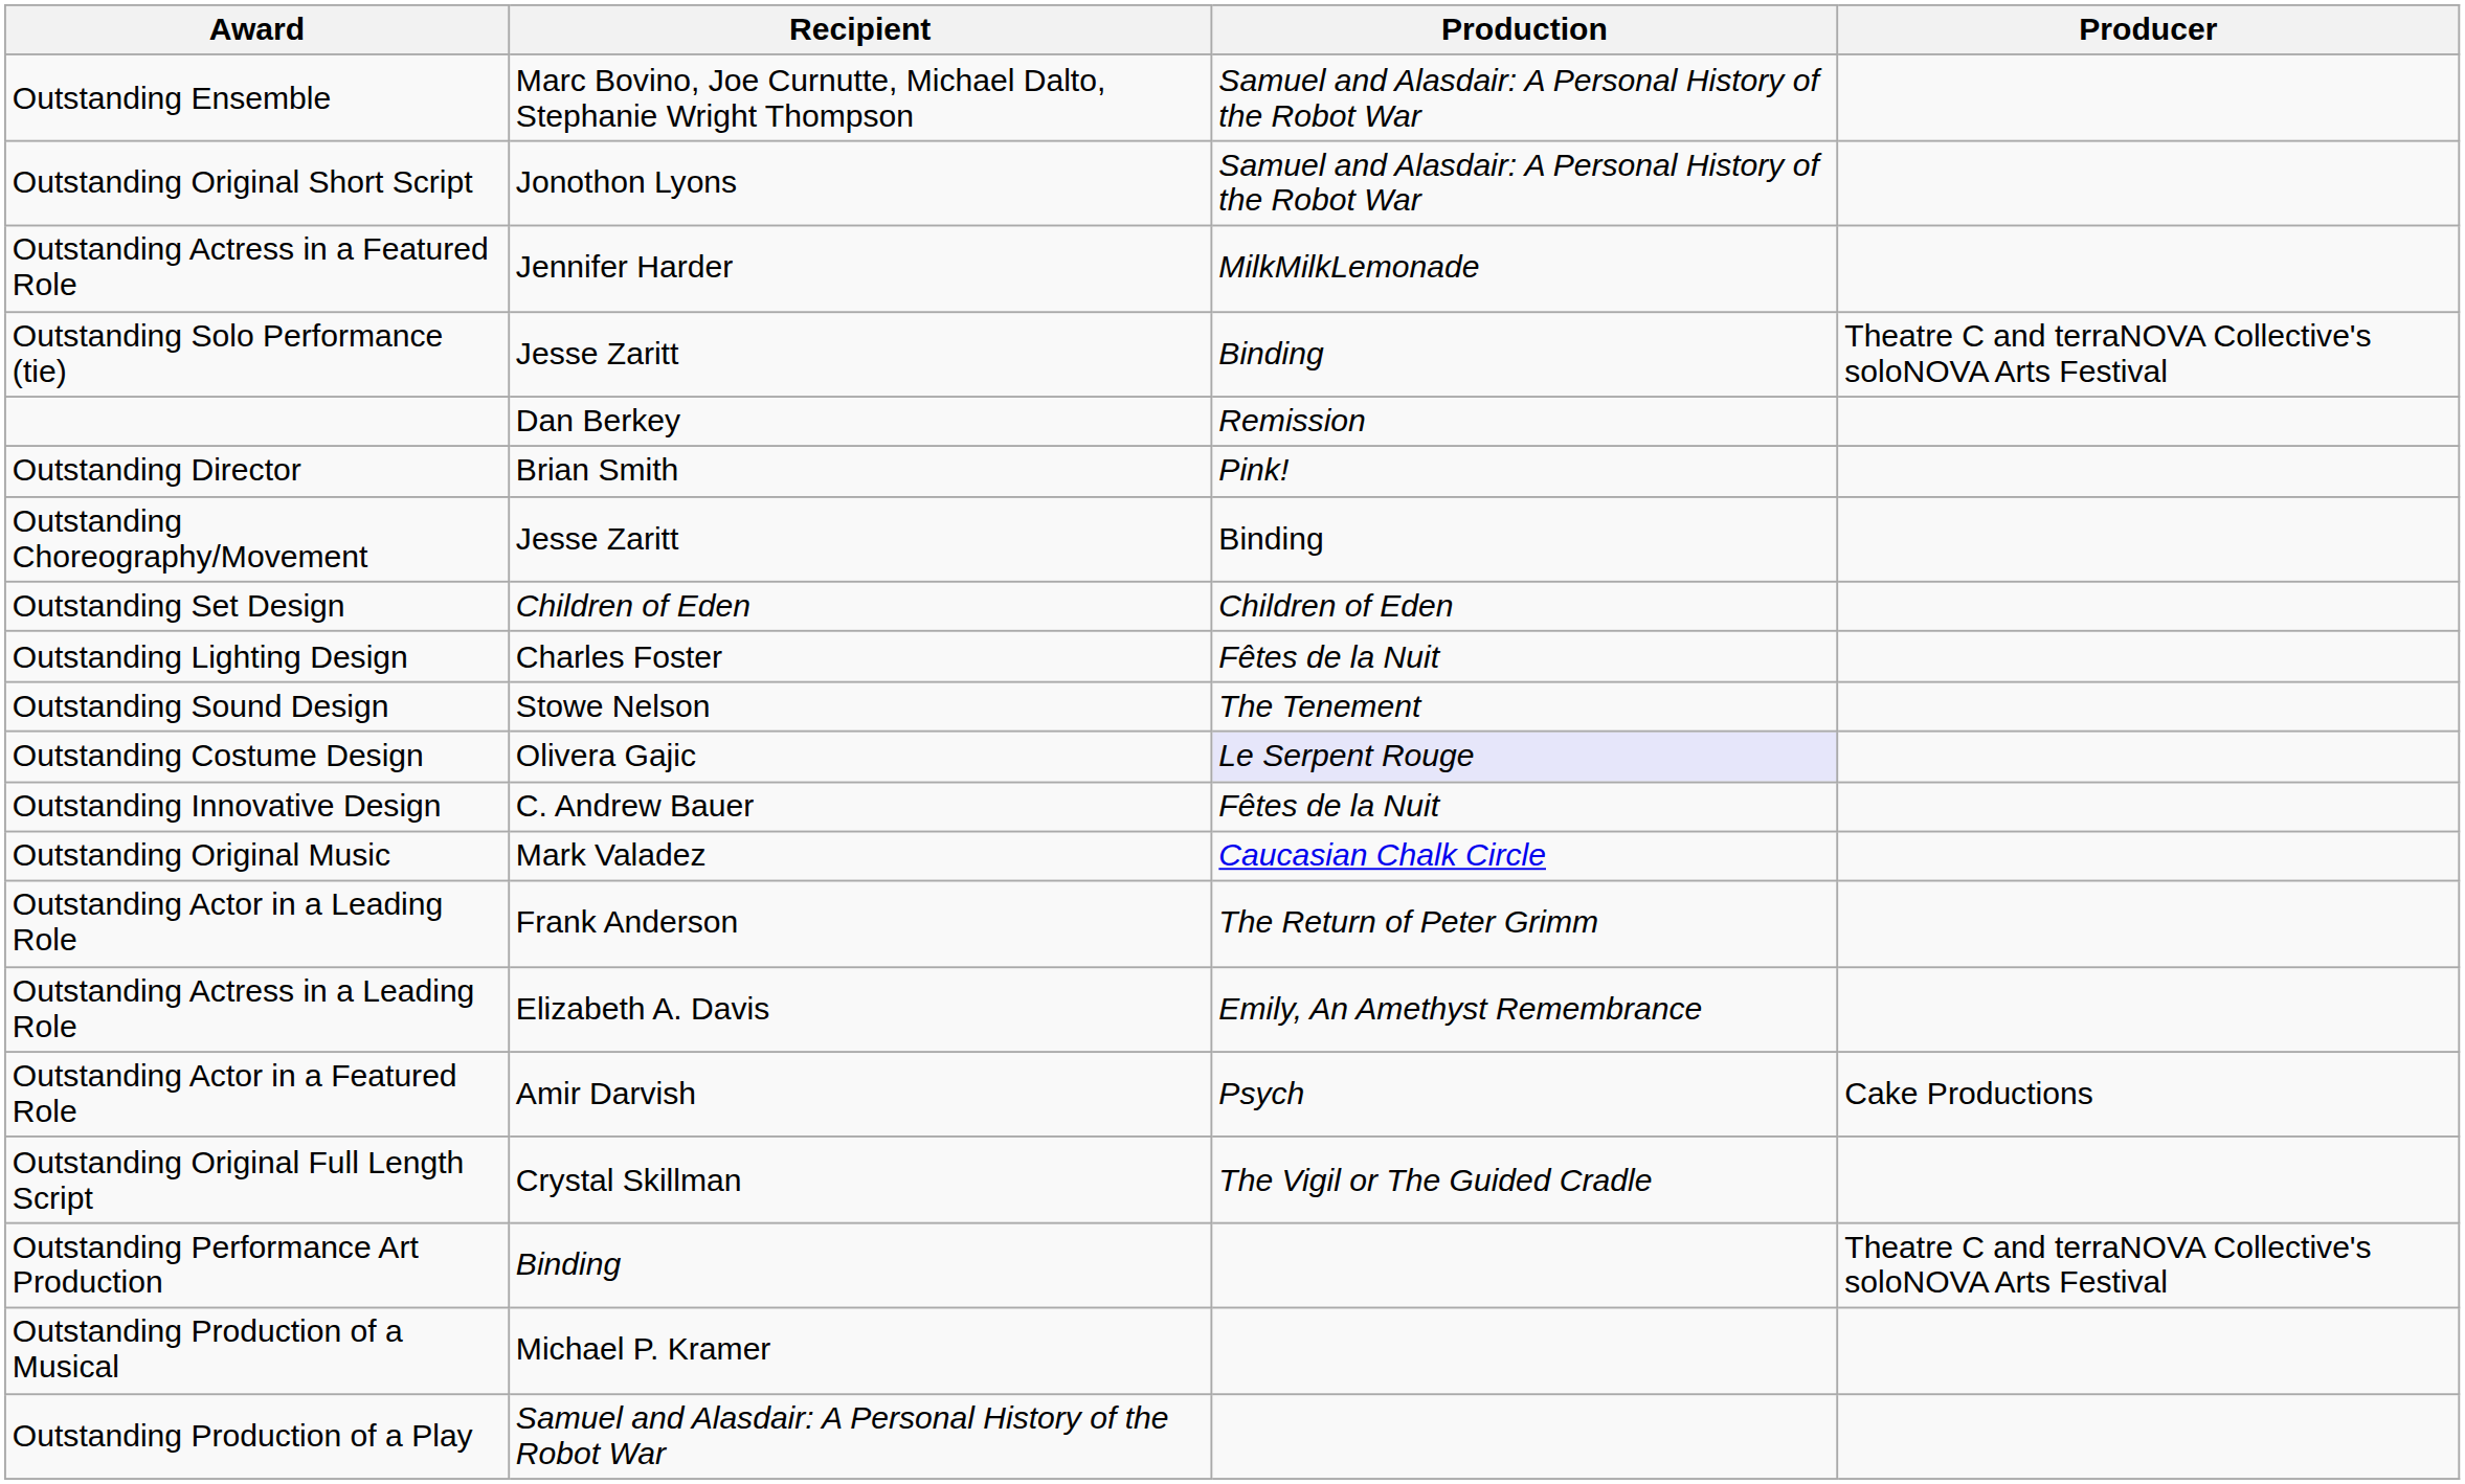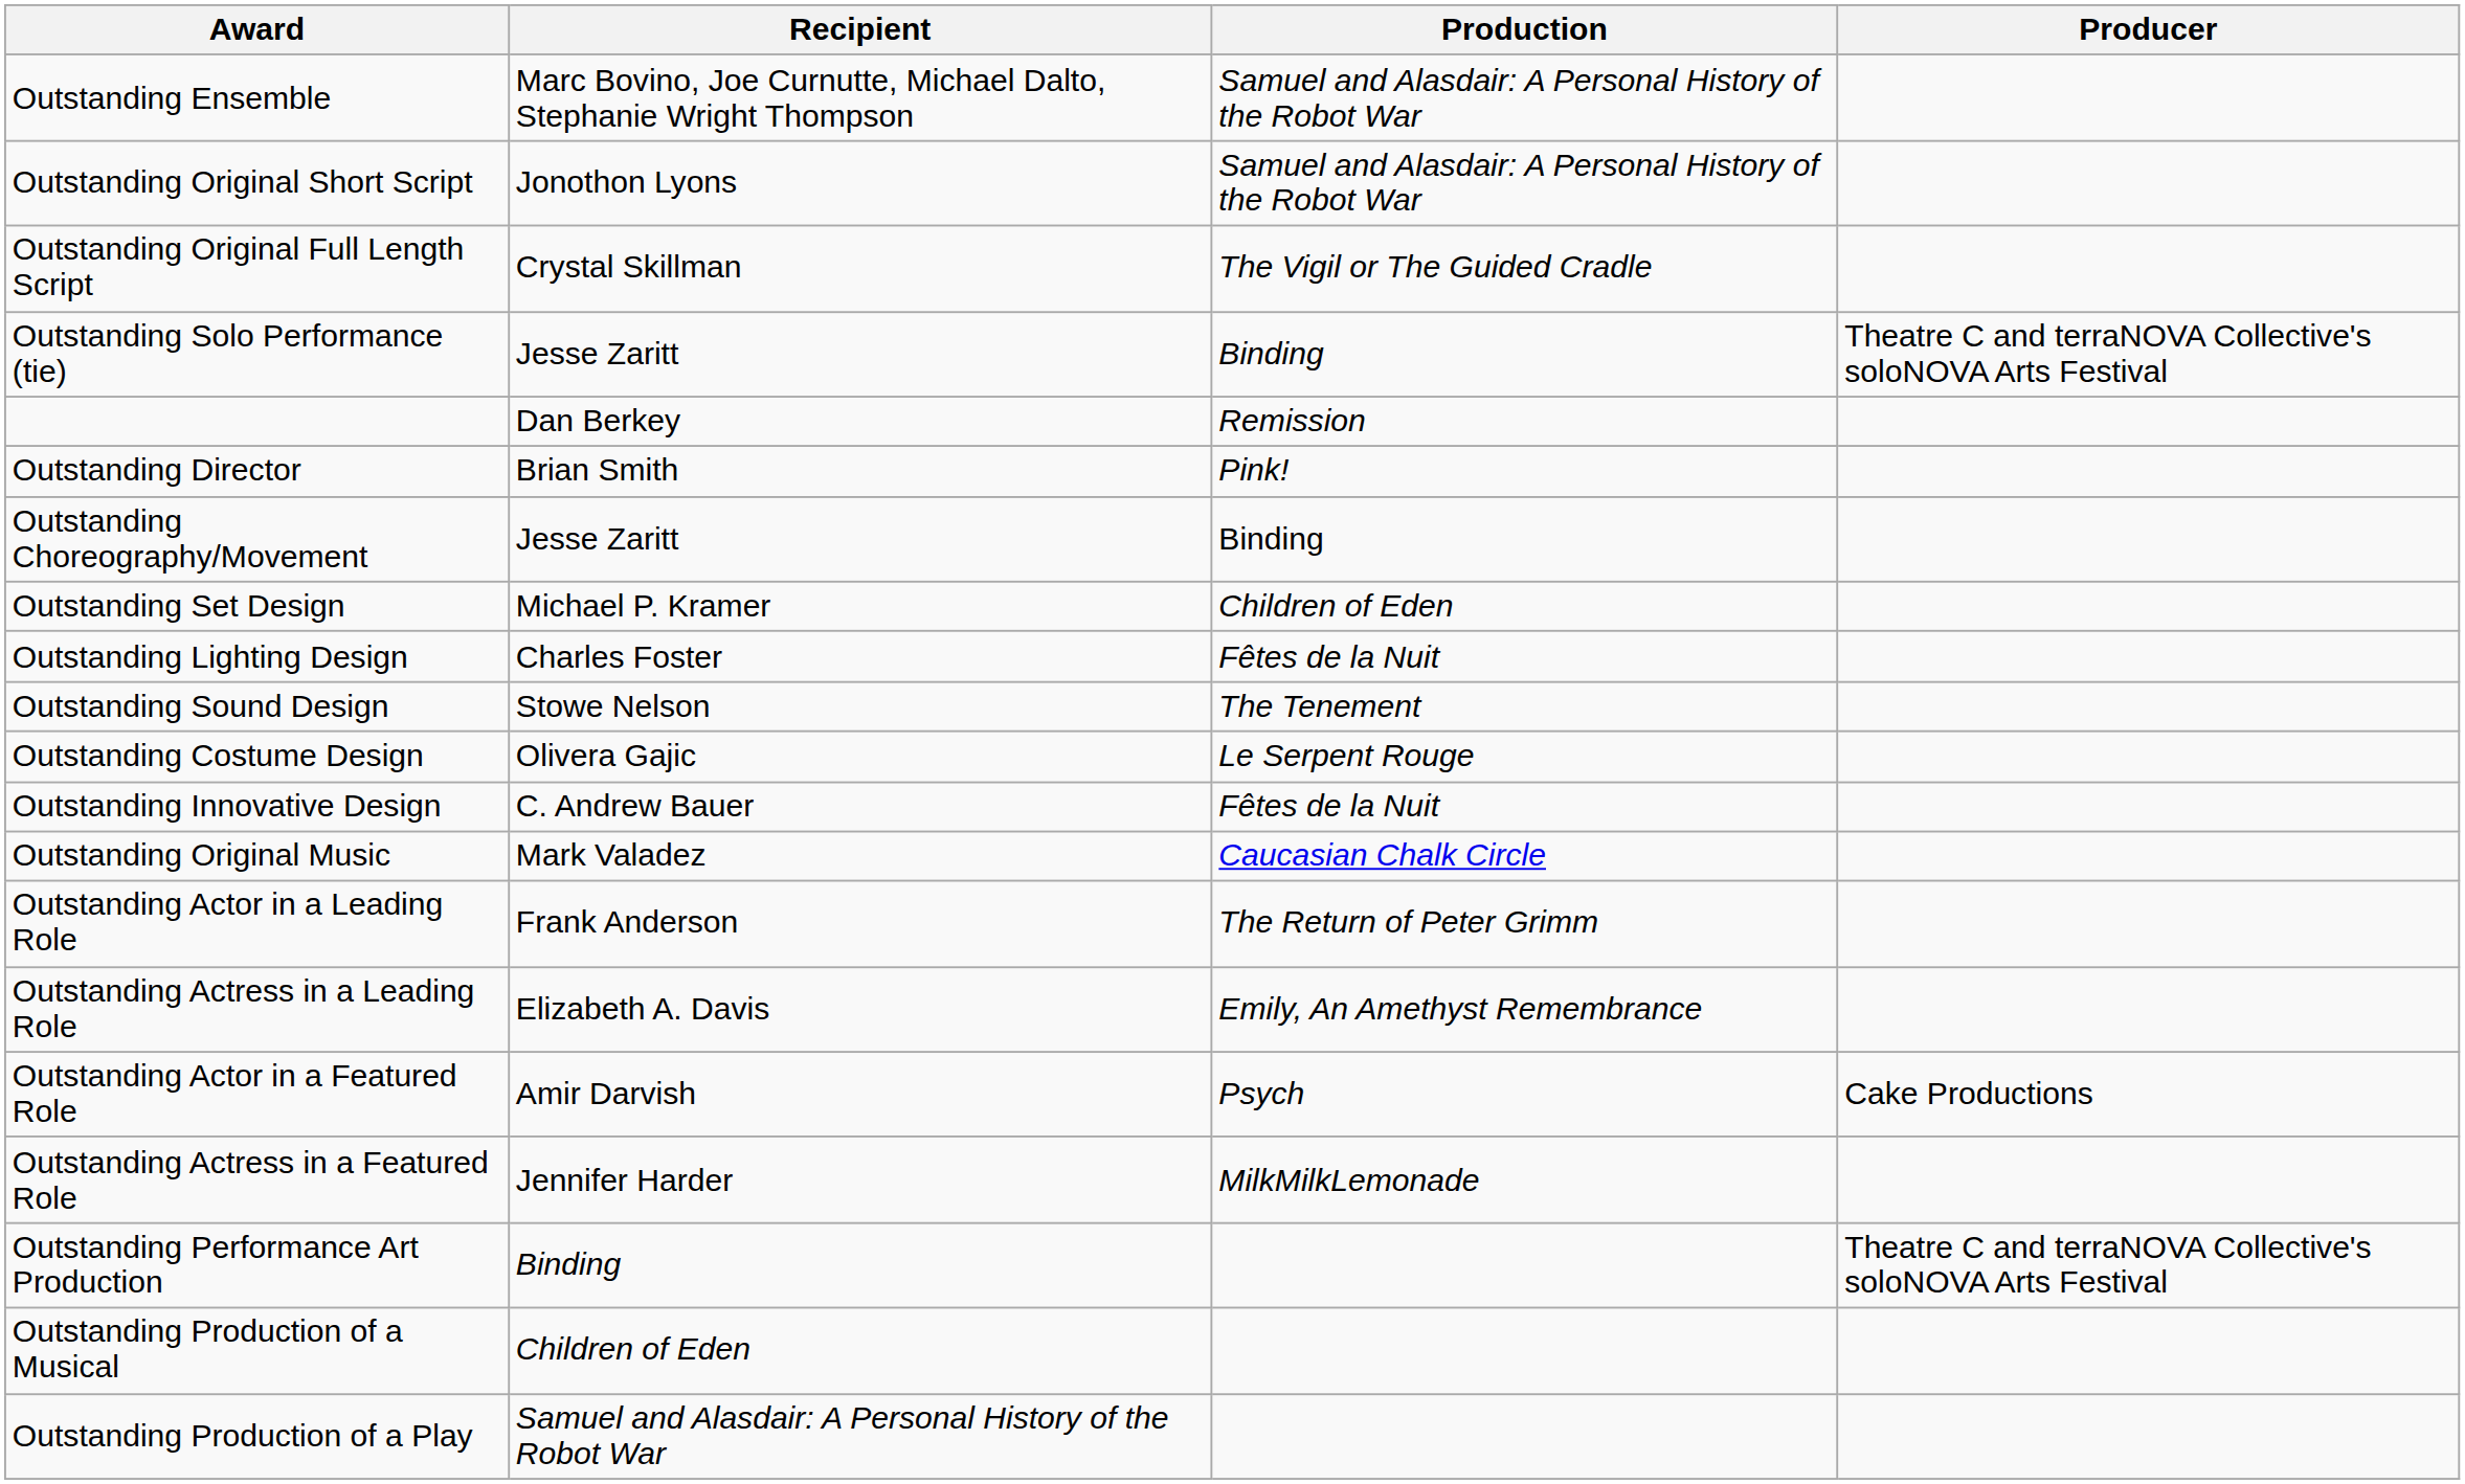rows swapped: Outstanding Original Full Length Script <-> Outstanding Actress in a Featured Role
Outstanding Set Design | Recipient: Children of Eden -> Michael P. Kramer
Outstanding Costume Design | Production: lavender background -> no background
Outstanding Production of a Musical | Recipient: Michael P. Kramer -> Children of Eden
